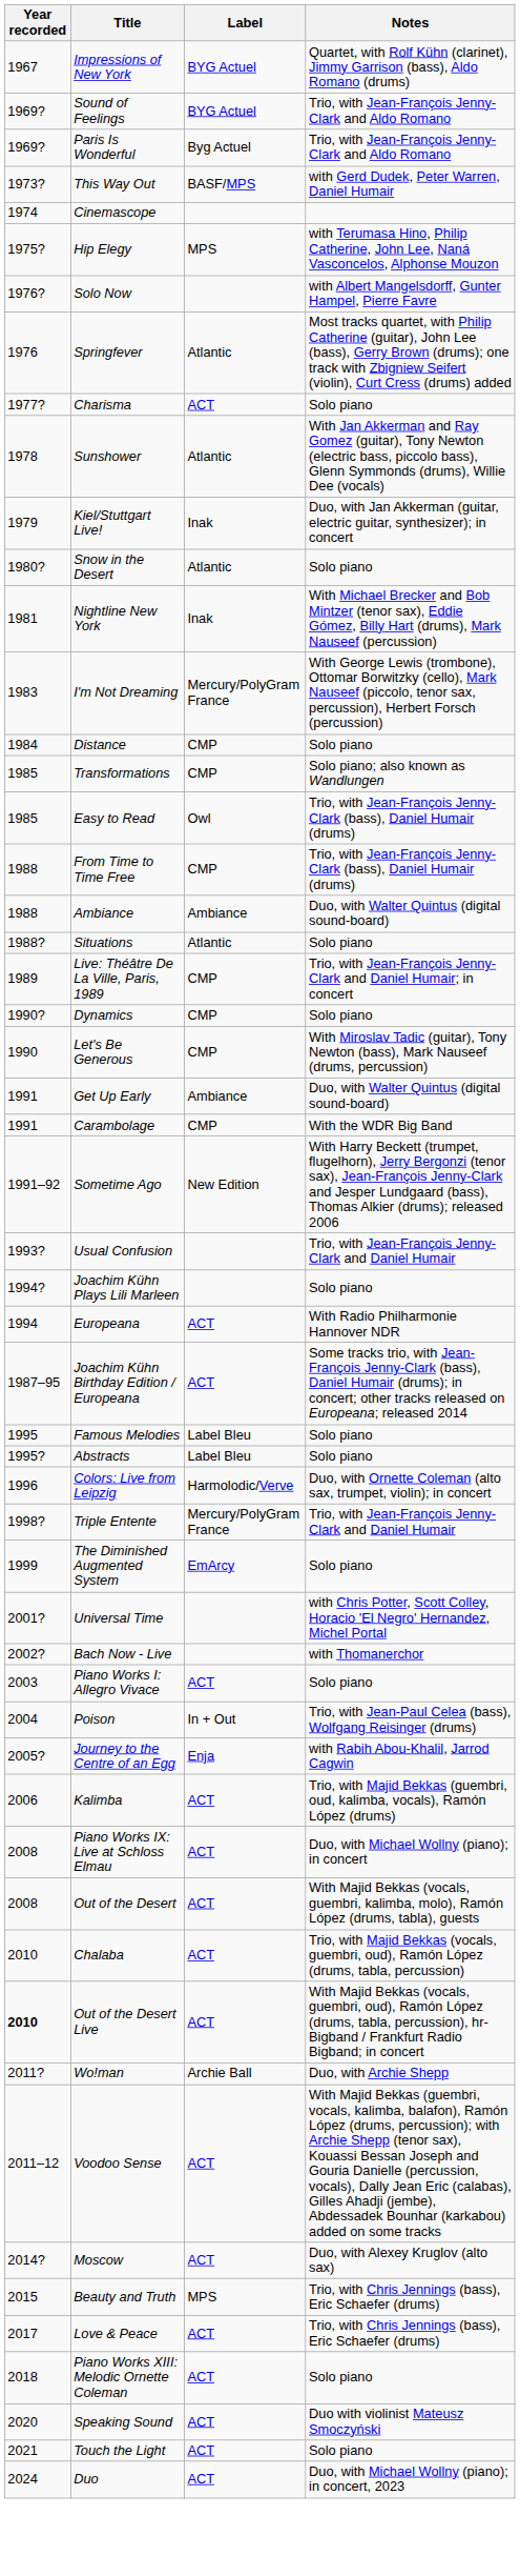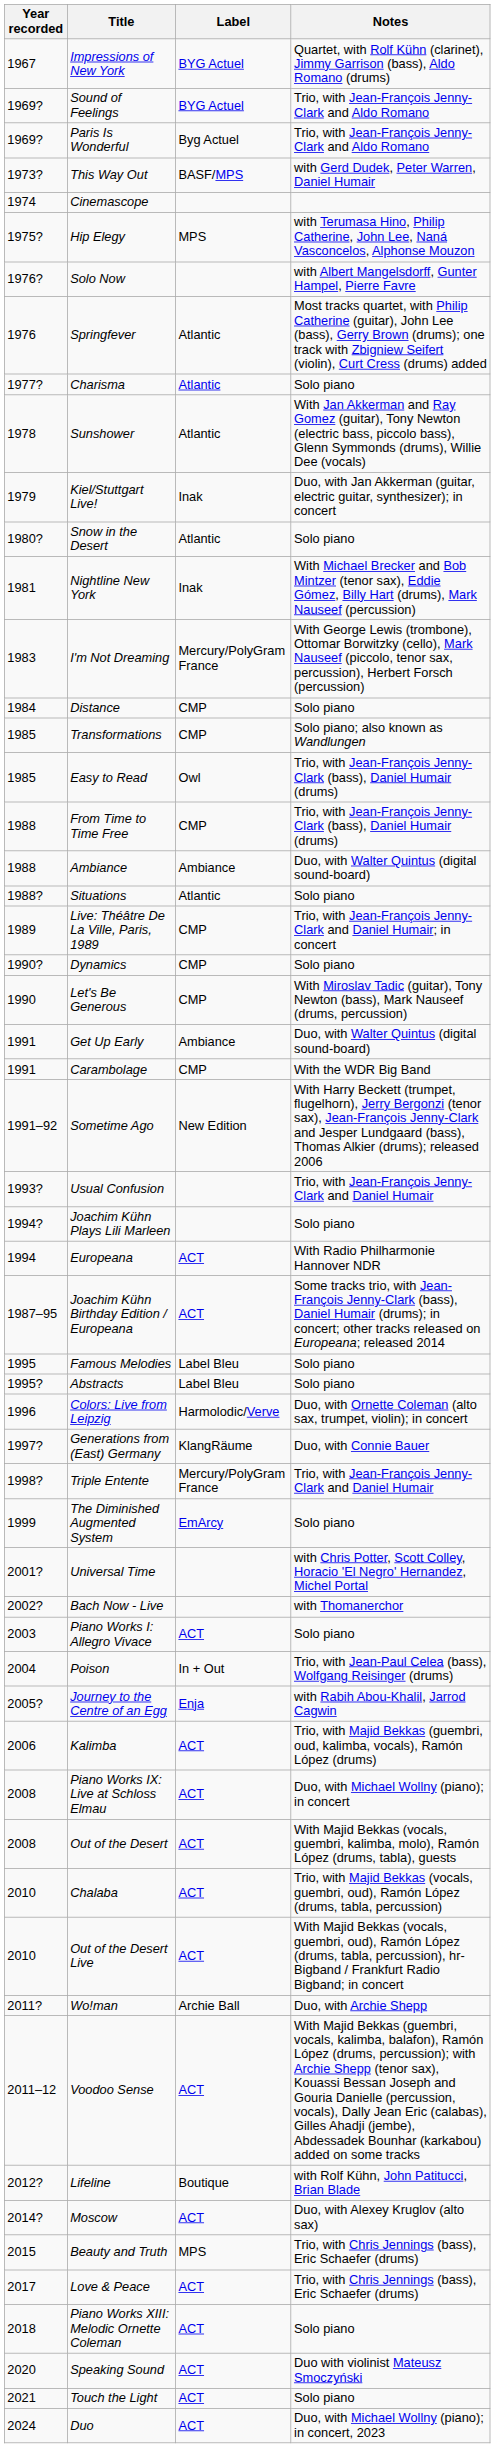Charisma | Label: ACT -> Atlantic
+ row: 1997? | Generations from (East) Germany | KlangRäume | Duo, with Connie Bauer
Out of the Desert Live | Year recorded: bold -> normal
+ row: 2012? | Lifeline | Boutique | with Rolf Kühn, John Patitucci, Brian Blade
